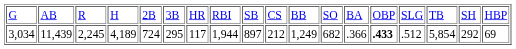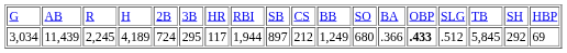3,034 | column 12: 682 -> 680
3,034 | column 16: 5,854 -> 5,845
